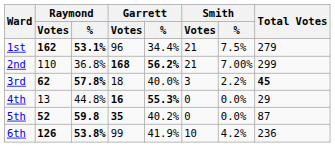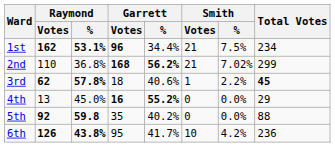1st | Garrett / Votes: normal -> bold
1st | Total Votes: 279 -> 234
2nd | Smith / %: 7.00% -> 7.02%
3rd | Garrett / %: 40.0% -> 40.6%
3rd | Smith / Votes: 3 -> 1
4th | Raymond / %: 44.8% -> 45.0%
4th | Garrett / %: 55.3% -> 55.2%
5th | Raymond / Votes: 52 -> 92
5th | Garrett / Votes: bold -> normal
5th | Total Votes: 87 -> 88
6th | Raymond / %: 53.8% -> 43.8%
6th | Garrett / Votes: 99 -> 95
6th | Garrett / %: 41.9% -> 41.7%
